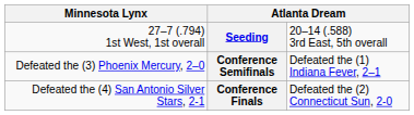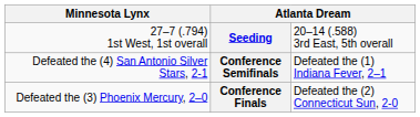Conference Semifinals | column 1: Defeated the (3) Phoenix Mercury, 2–0 -> Defeated the (4) San Antonio Silver Stars, 2-1
Conference Finals | column 1: Defeated the (4) San Antonio Silver Stars, 2-1 -> Defeated the (3) Phoenix Mercury, 2–0
